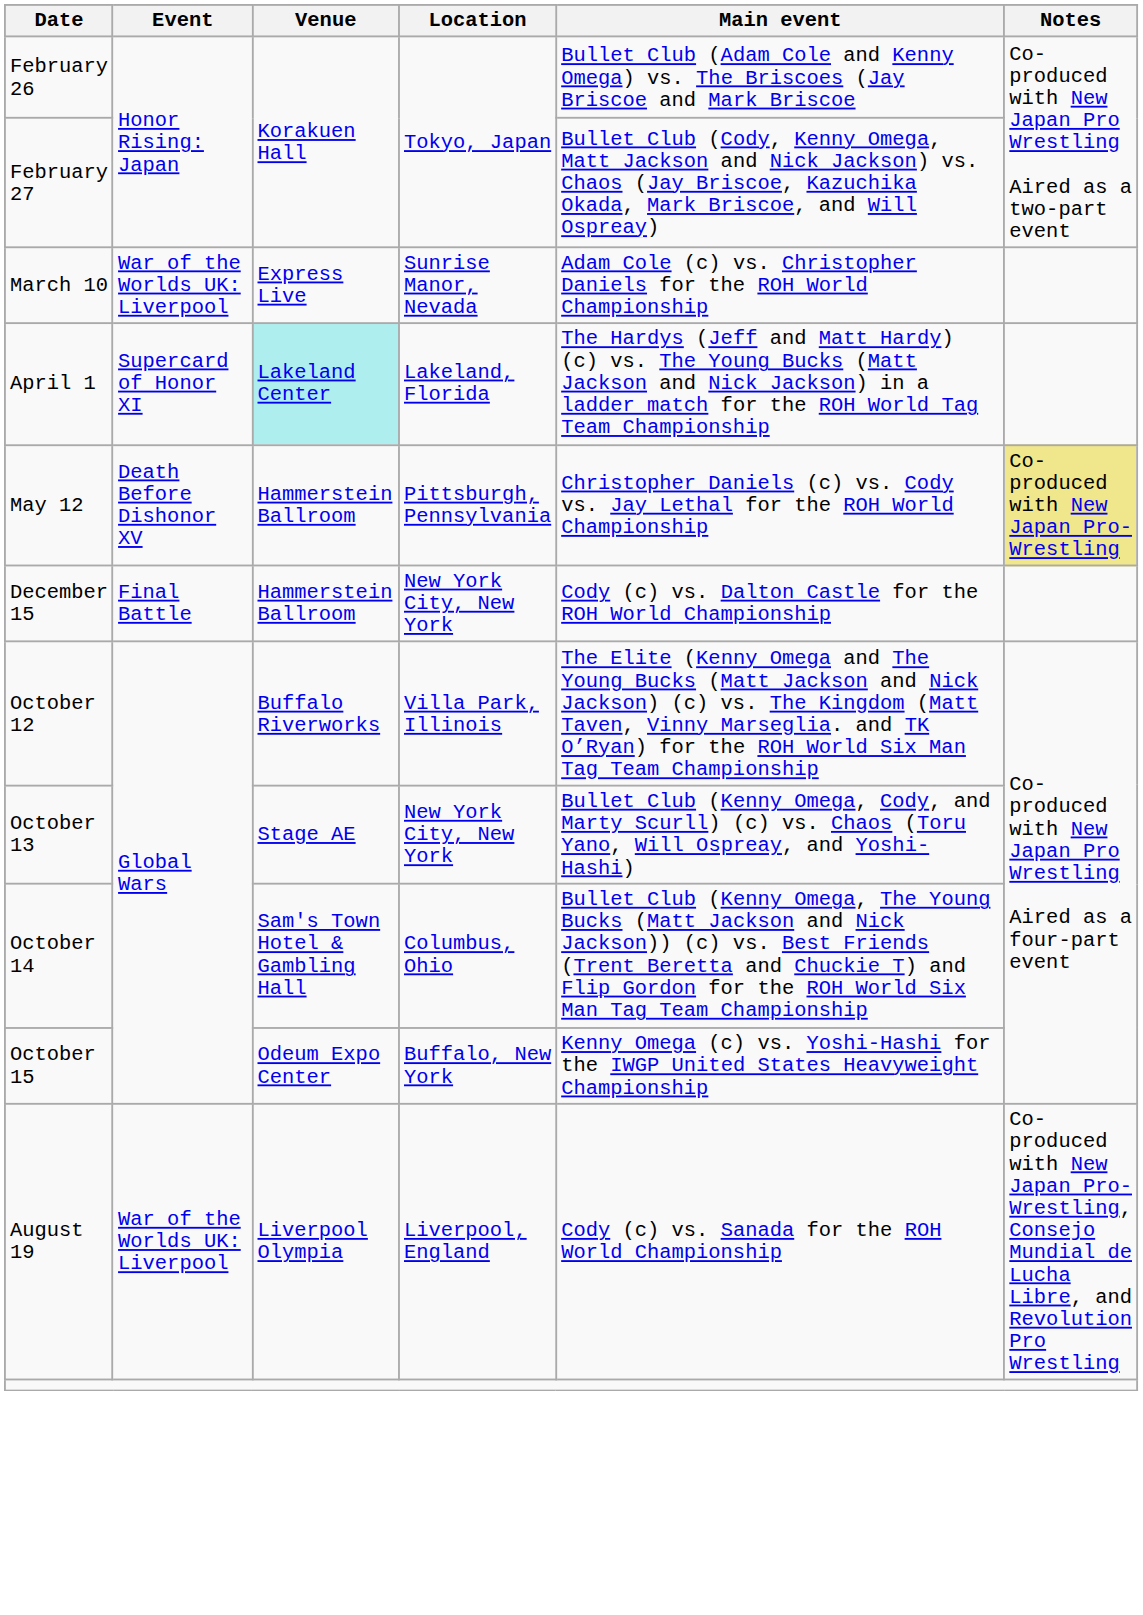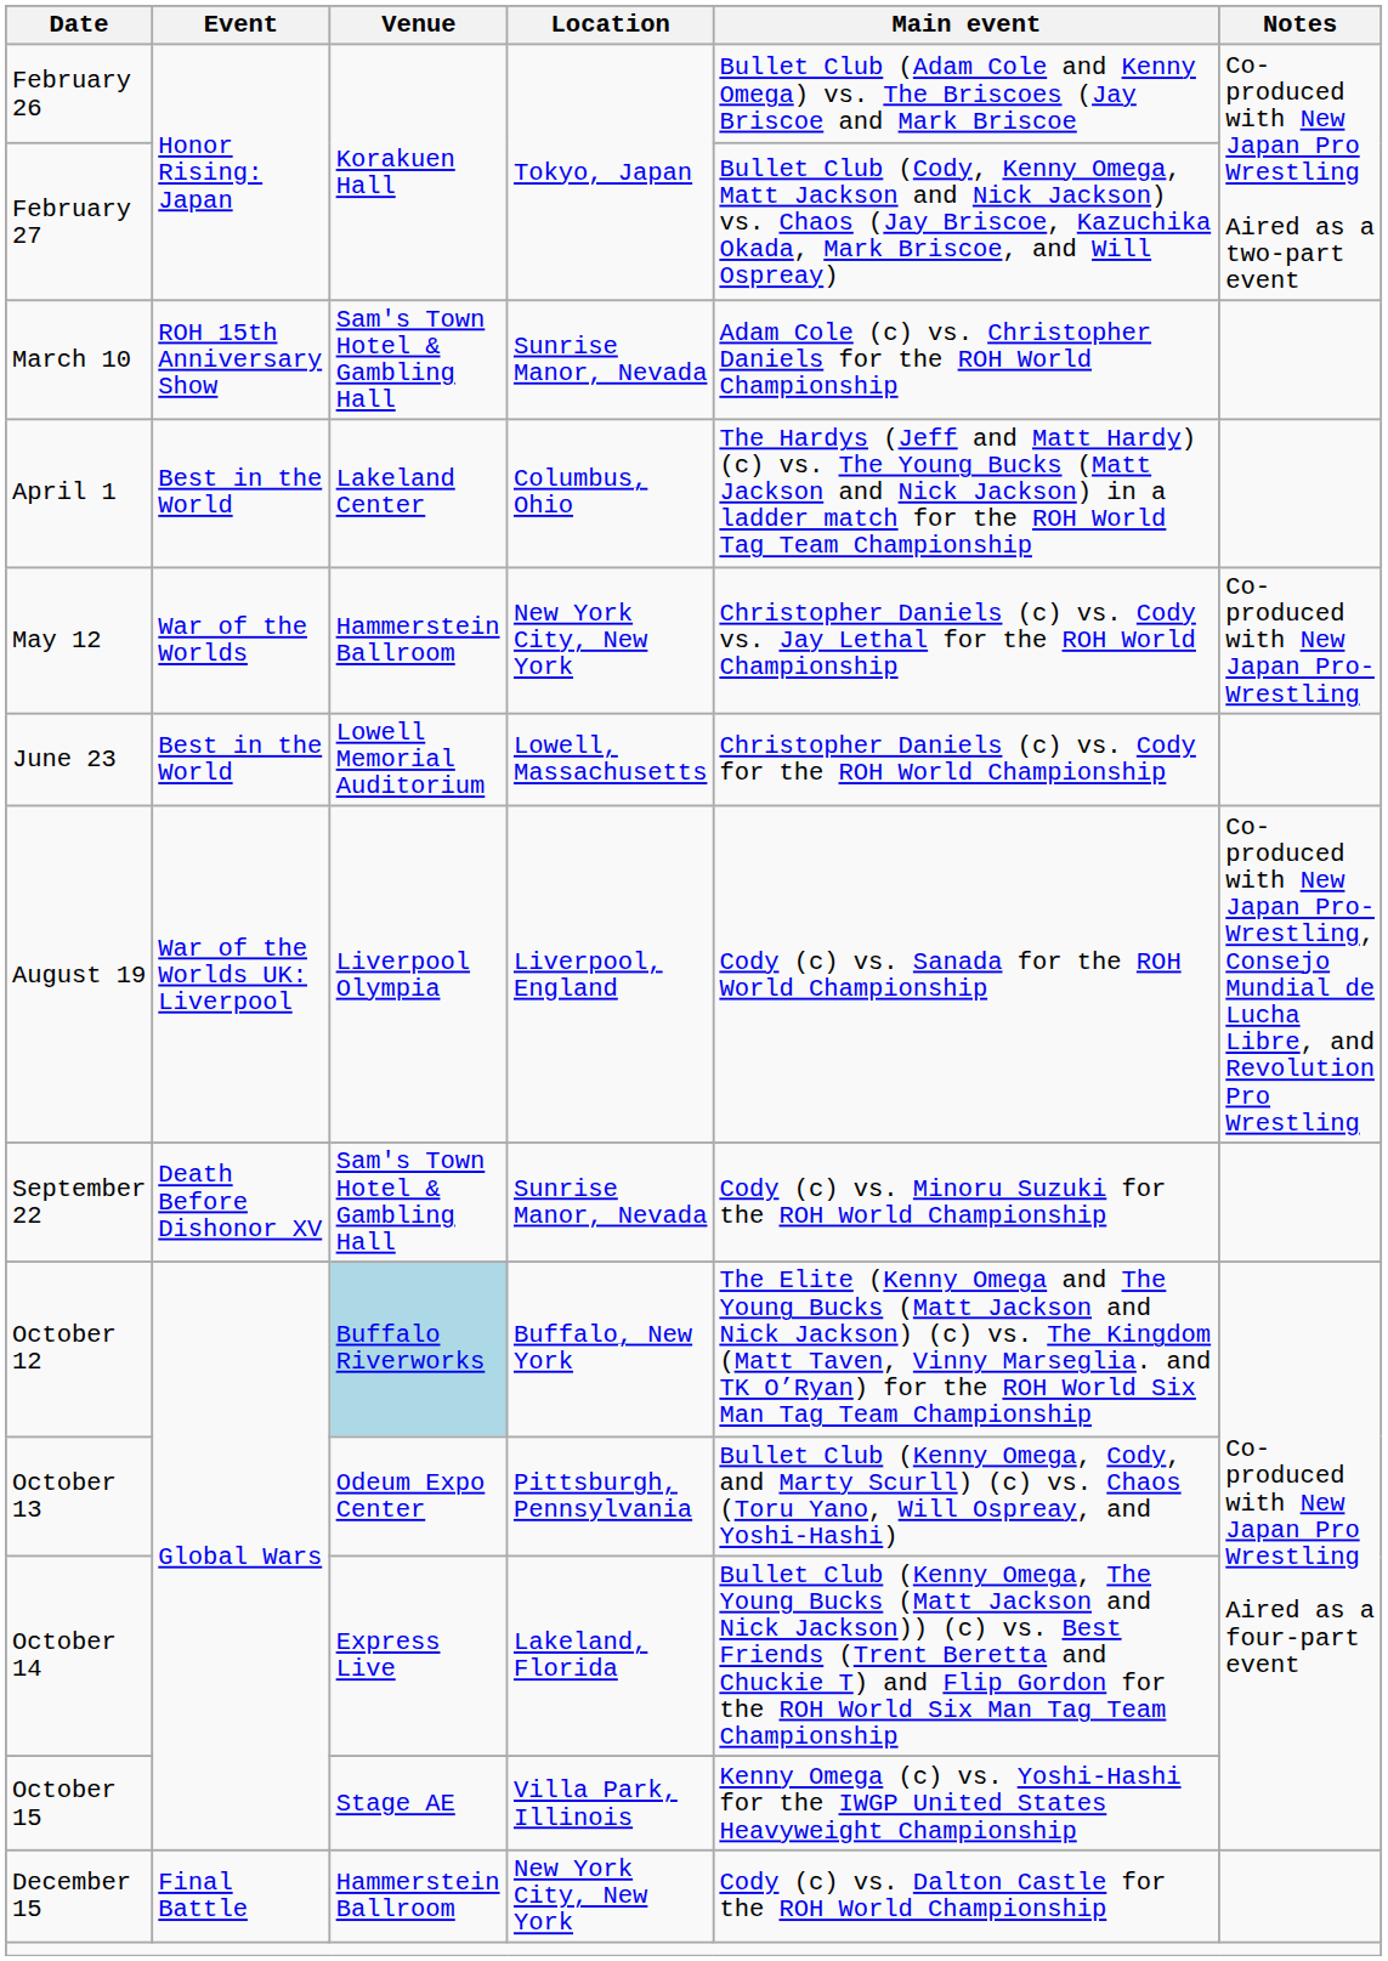March 10 | Event: War of the Worlds UK: Liverpool -> ROH 15th Anniversary Show
March 10 | Venue: Express Live -> Sam's Town Hotel & Gambling Hall
April 1 | Event: Supercard of Honor XI -> Best in the World
April 1 | Venue: paleturquoise background -> no background
April 1 | Location: Lakeland, Florida -> Columbus, Ohio
May 12 | Event: Death Before Dishonor XV -> War of the Worlds
May 12 | Location: Pittsburgh, Pennsylvania -> New York City, New York
May 12 | Notes: khaki background -> no background
+ row: June 23 | Best in the World | Lowell Memorial Auditorium | Lowell, Massachusetts | Christopher Daniels (c) vs. Cody for the ROH World Championship
rows swapped: August 19 <-> December 15
+ row: September 22 | Death Before Dishonor XV | Sam's Town Hotel & Gambling Hall | Sunrise Manor, Nevada | Cody (c) vs. Minoru Suzuki for the ROH World Championship
October 12 | Venue: no background -> lightblue background
October 12 | Location: Villa Park, Illinois -> Buffalo, New York
October 13 | Venue: Stage AE -> Odeum Expo Center
October 13 | Location: New York City, New York -> Pittsburgh, Pennsylvania
October 14 | Venue: Sam's Town Hotel & Gambling Hall -> Express Live
October 14 | Location: Columbus, Ohio -> Lakeland, Florida
October 15 | Venue: Odeum Expo Center -> Stage AE
October 15 | Location: Buffalo, New York -> Villa Park, Illinois
